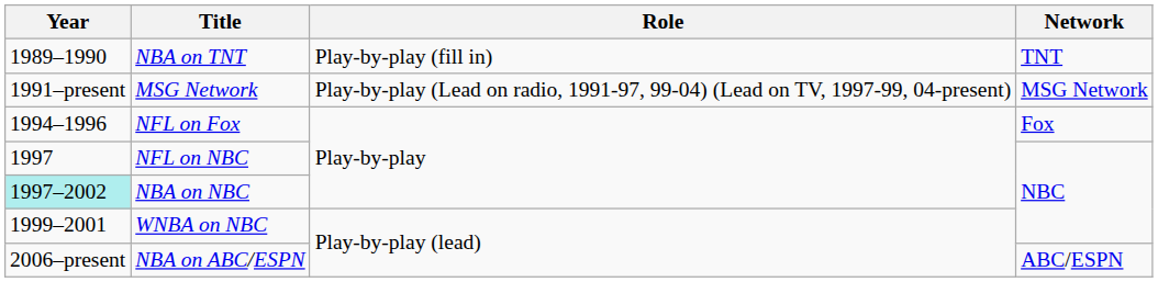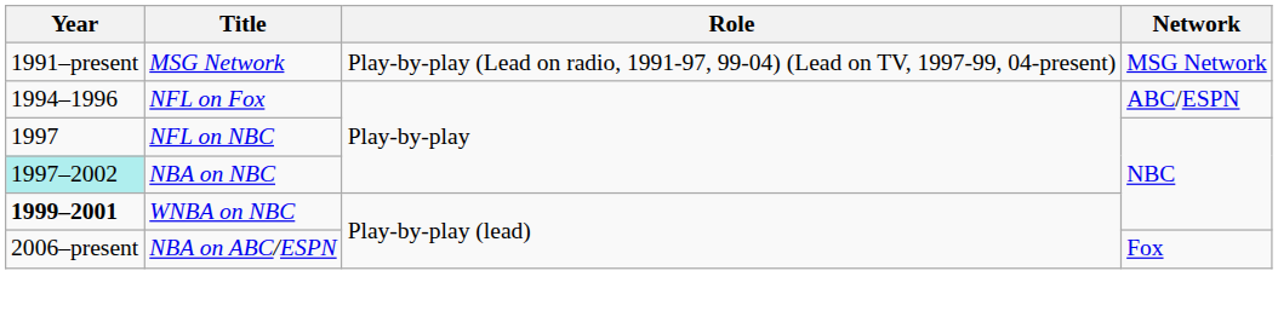- row: 1989–1990 | NBA on TNT | Play-by-play (fill in) | TNT
NFL on Fox | Network: Fox -> ABC/ESPN
WNBA on NBC | Year: normal -> bold
NBA on ABC/ESPN | Network: ABC/ESPN -> Fox
